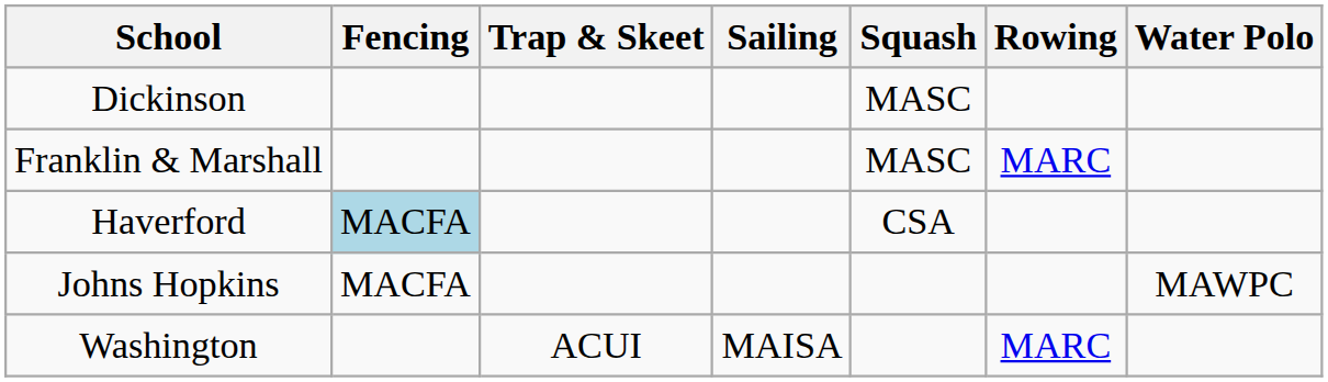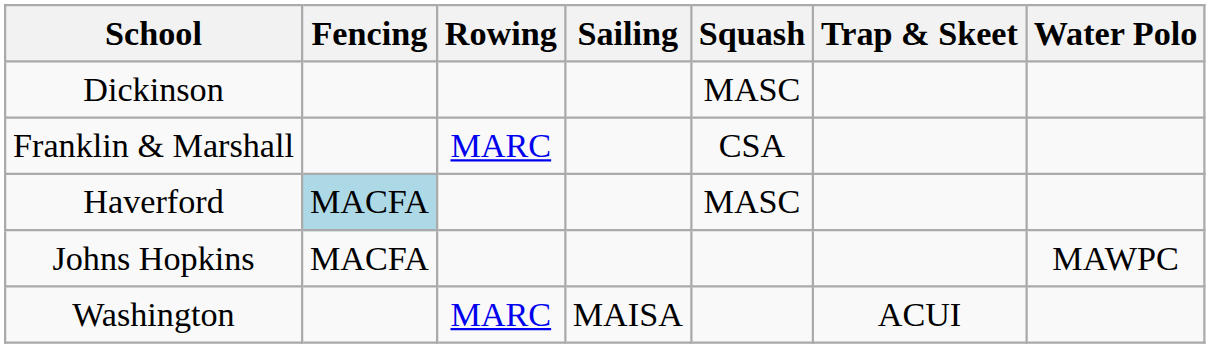columns swapped: Rowing <-> Trap & Skeet
Franklin & Marshall | Squash: MASC -> CSA
Haverford | Squash: CSA -> MASC
